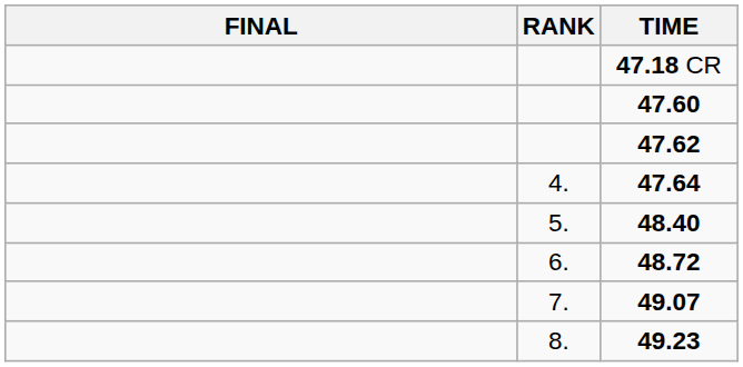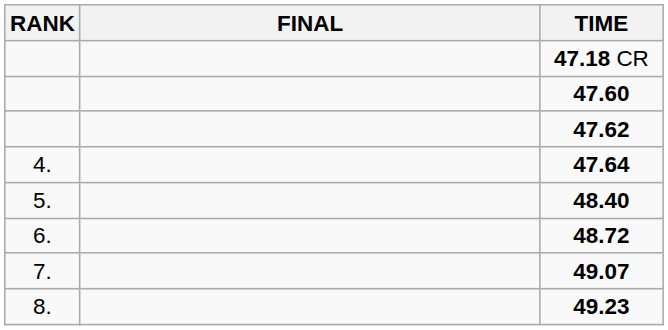columns swapped: RANK <-> FINAL
